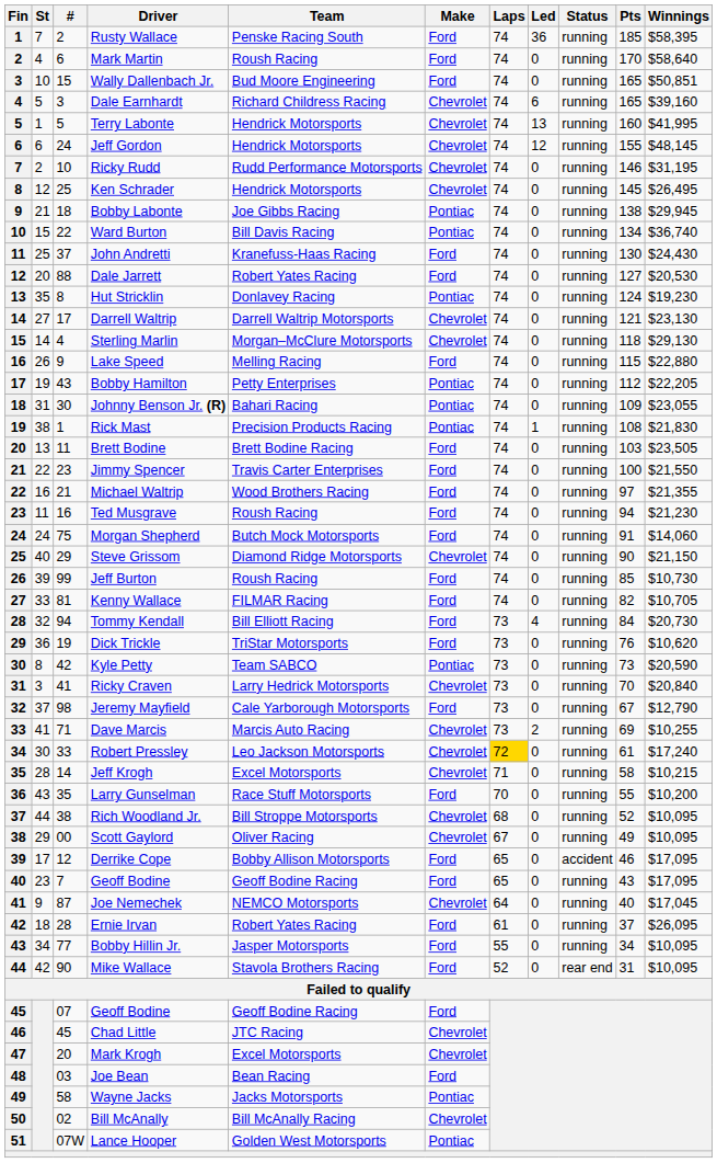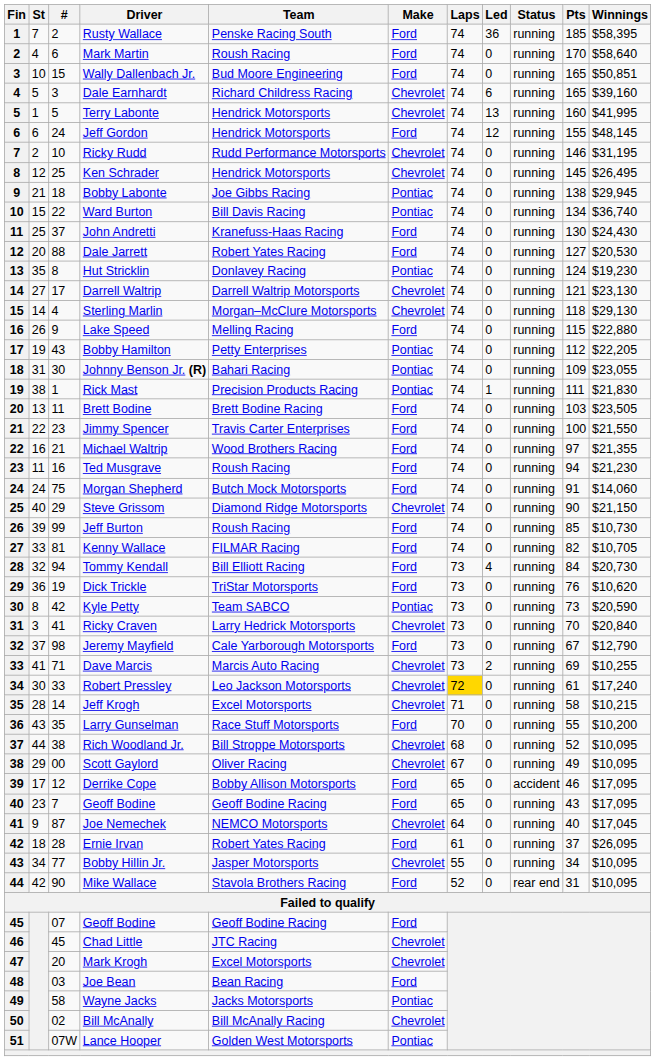Jeff Gordon | Make: Chevrolet -> Ford
Rick Mast | Pts: 108 -> 111
Bobby Hillin Jr. | Make: Ford -> Chevrolet
